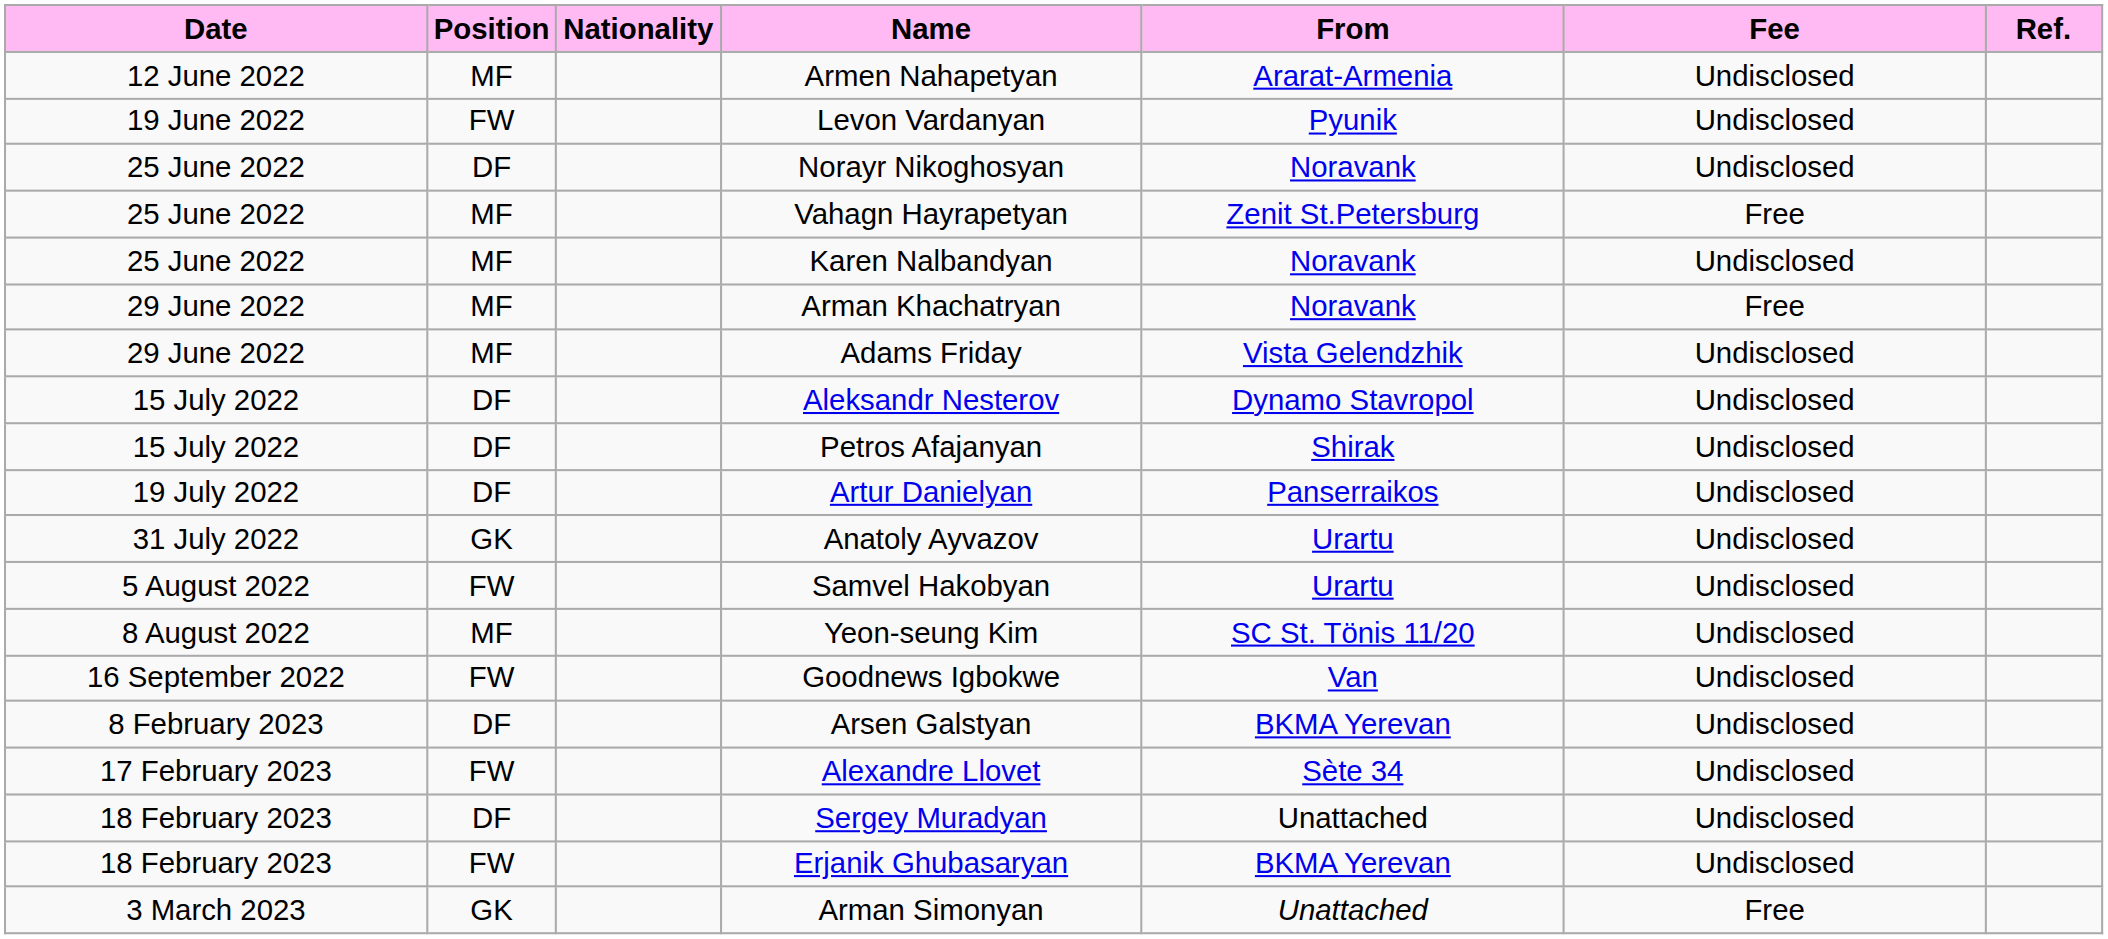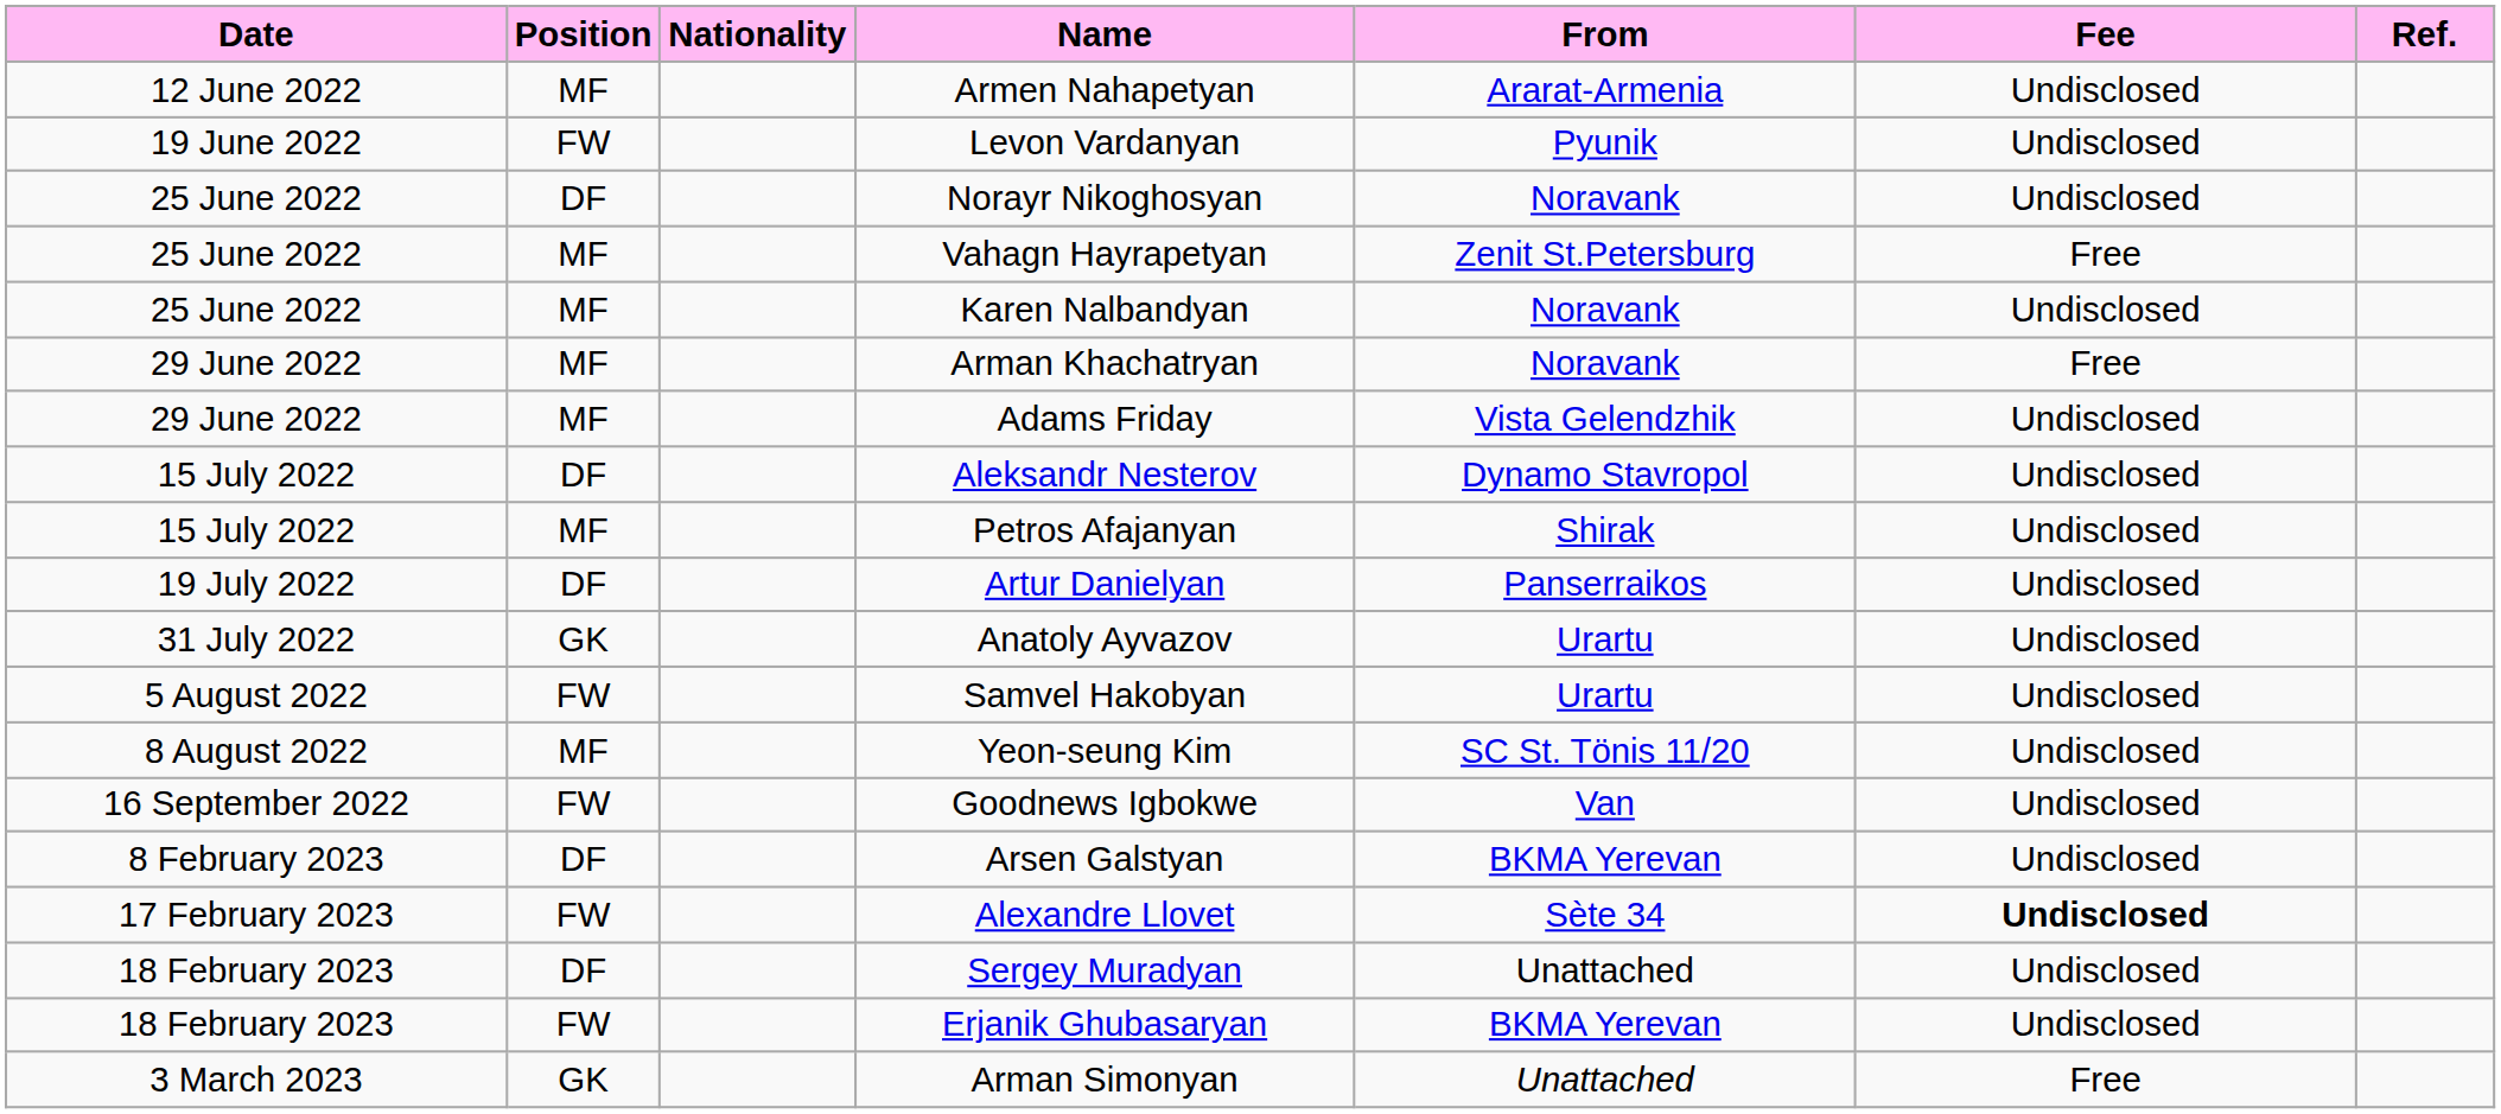Petros Afajanyan | Position: DF -> MF
Alexandre Llovet | Fee: normal -> bold
